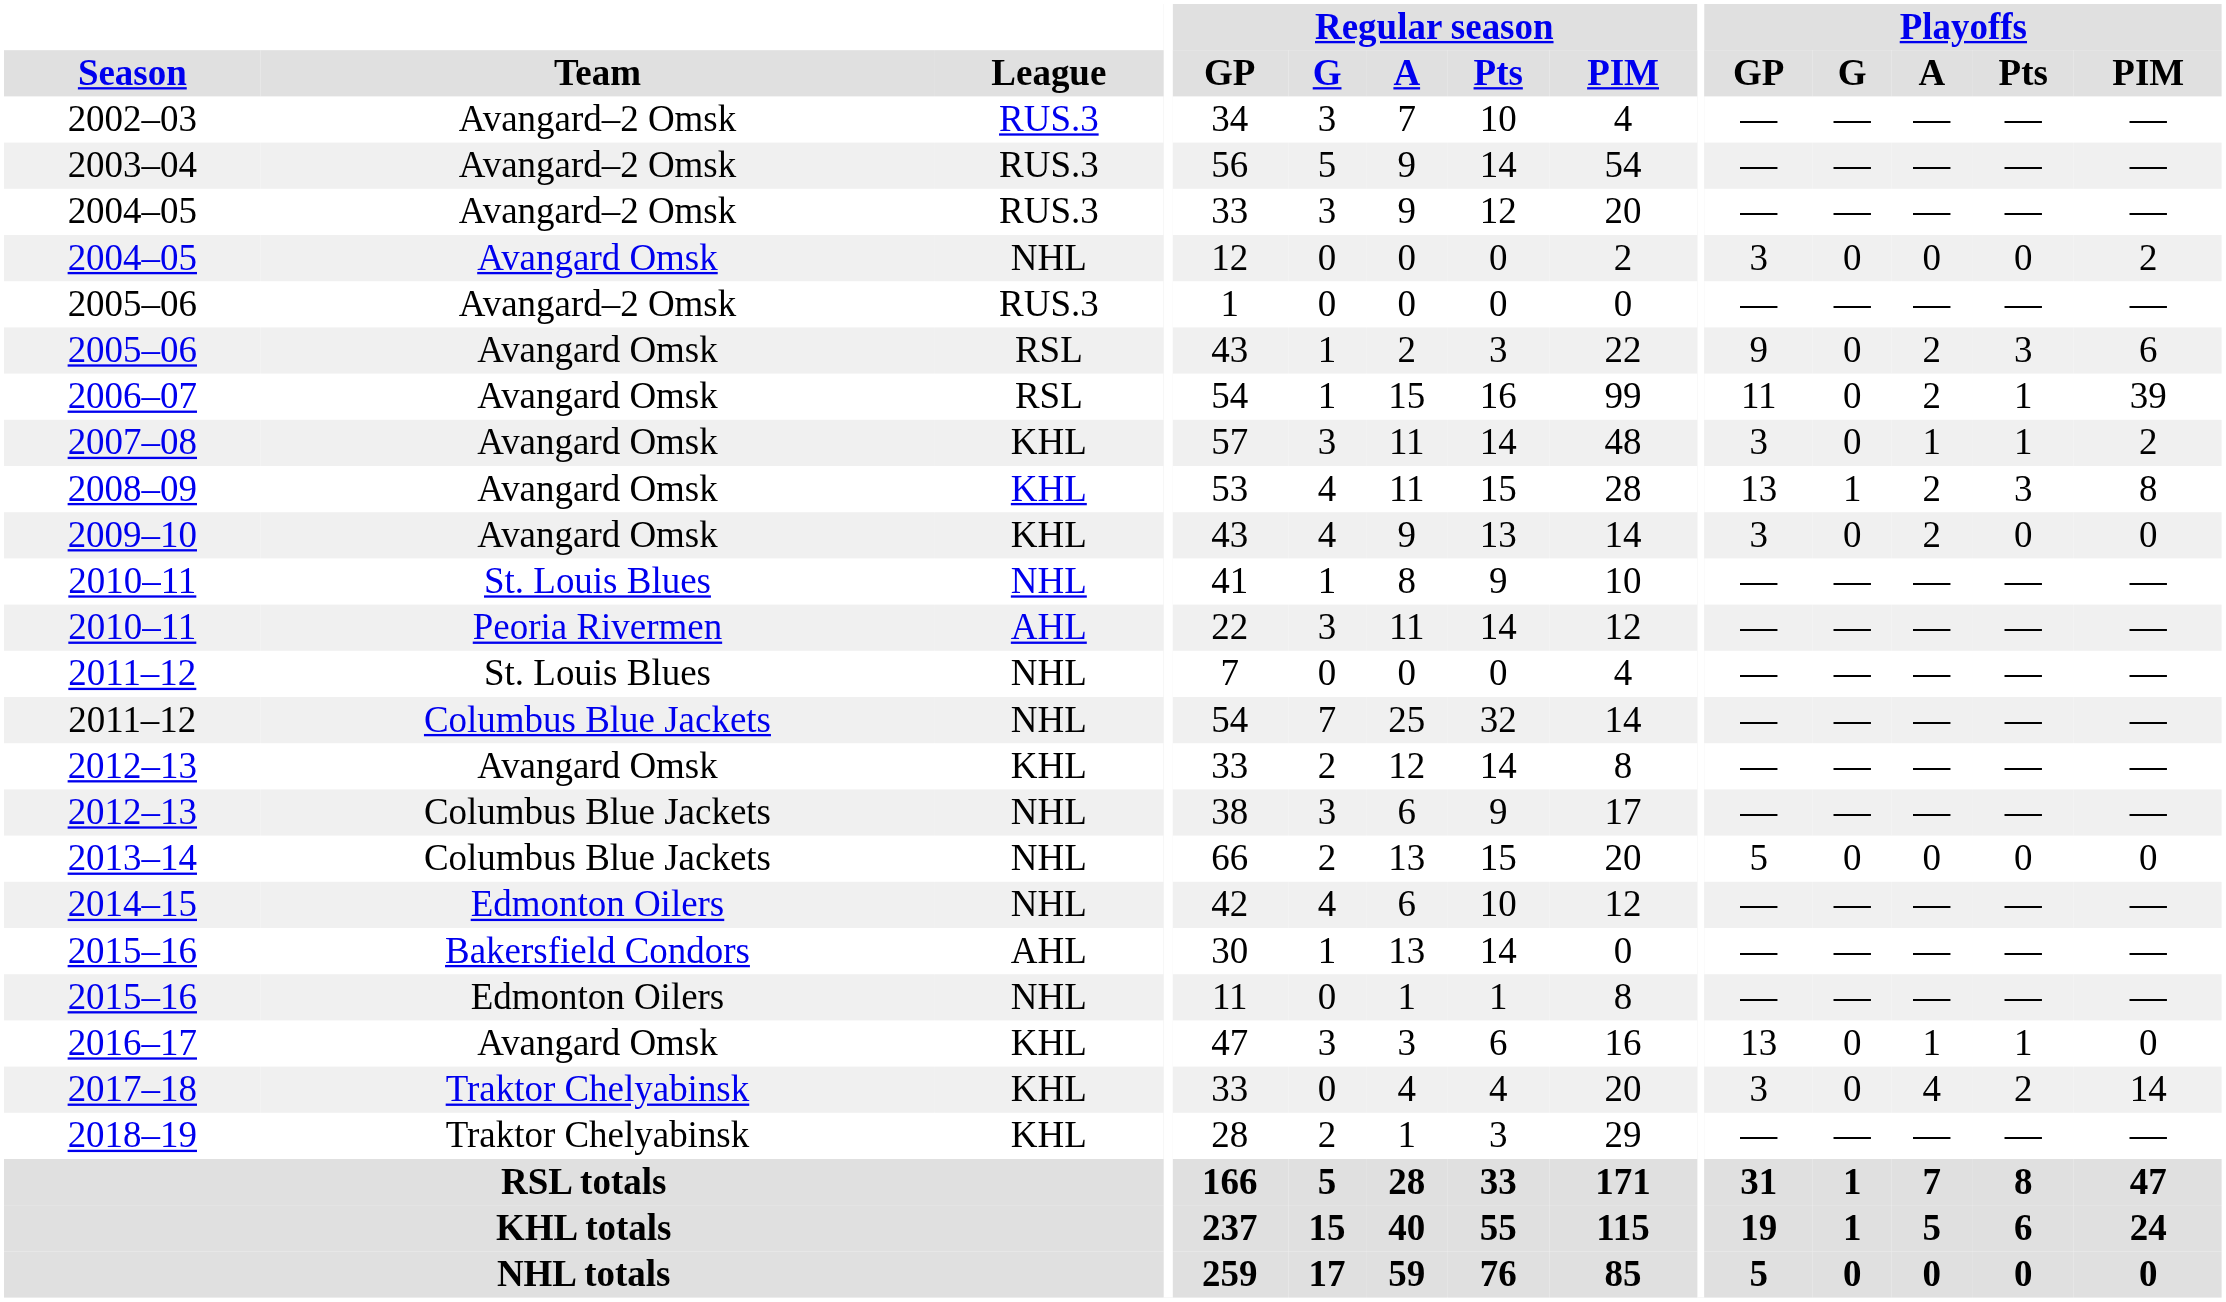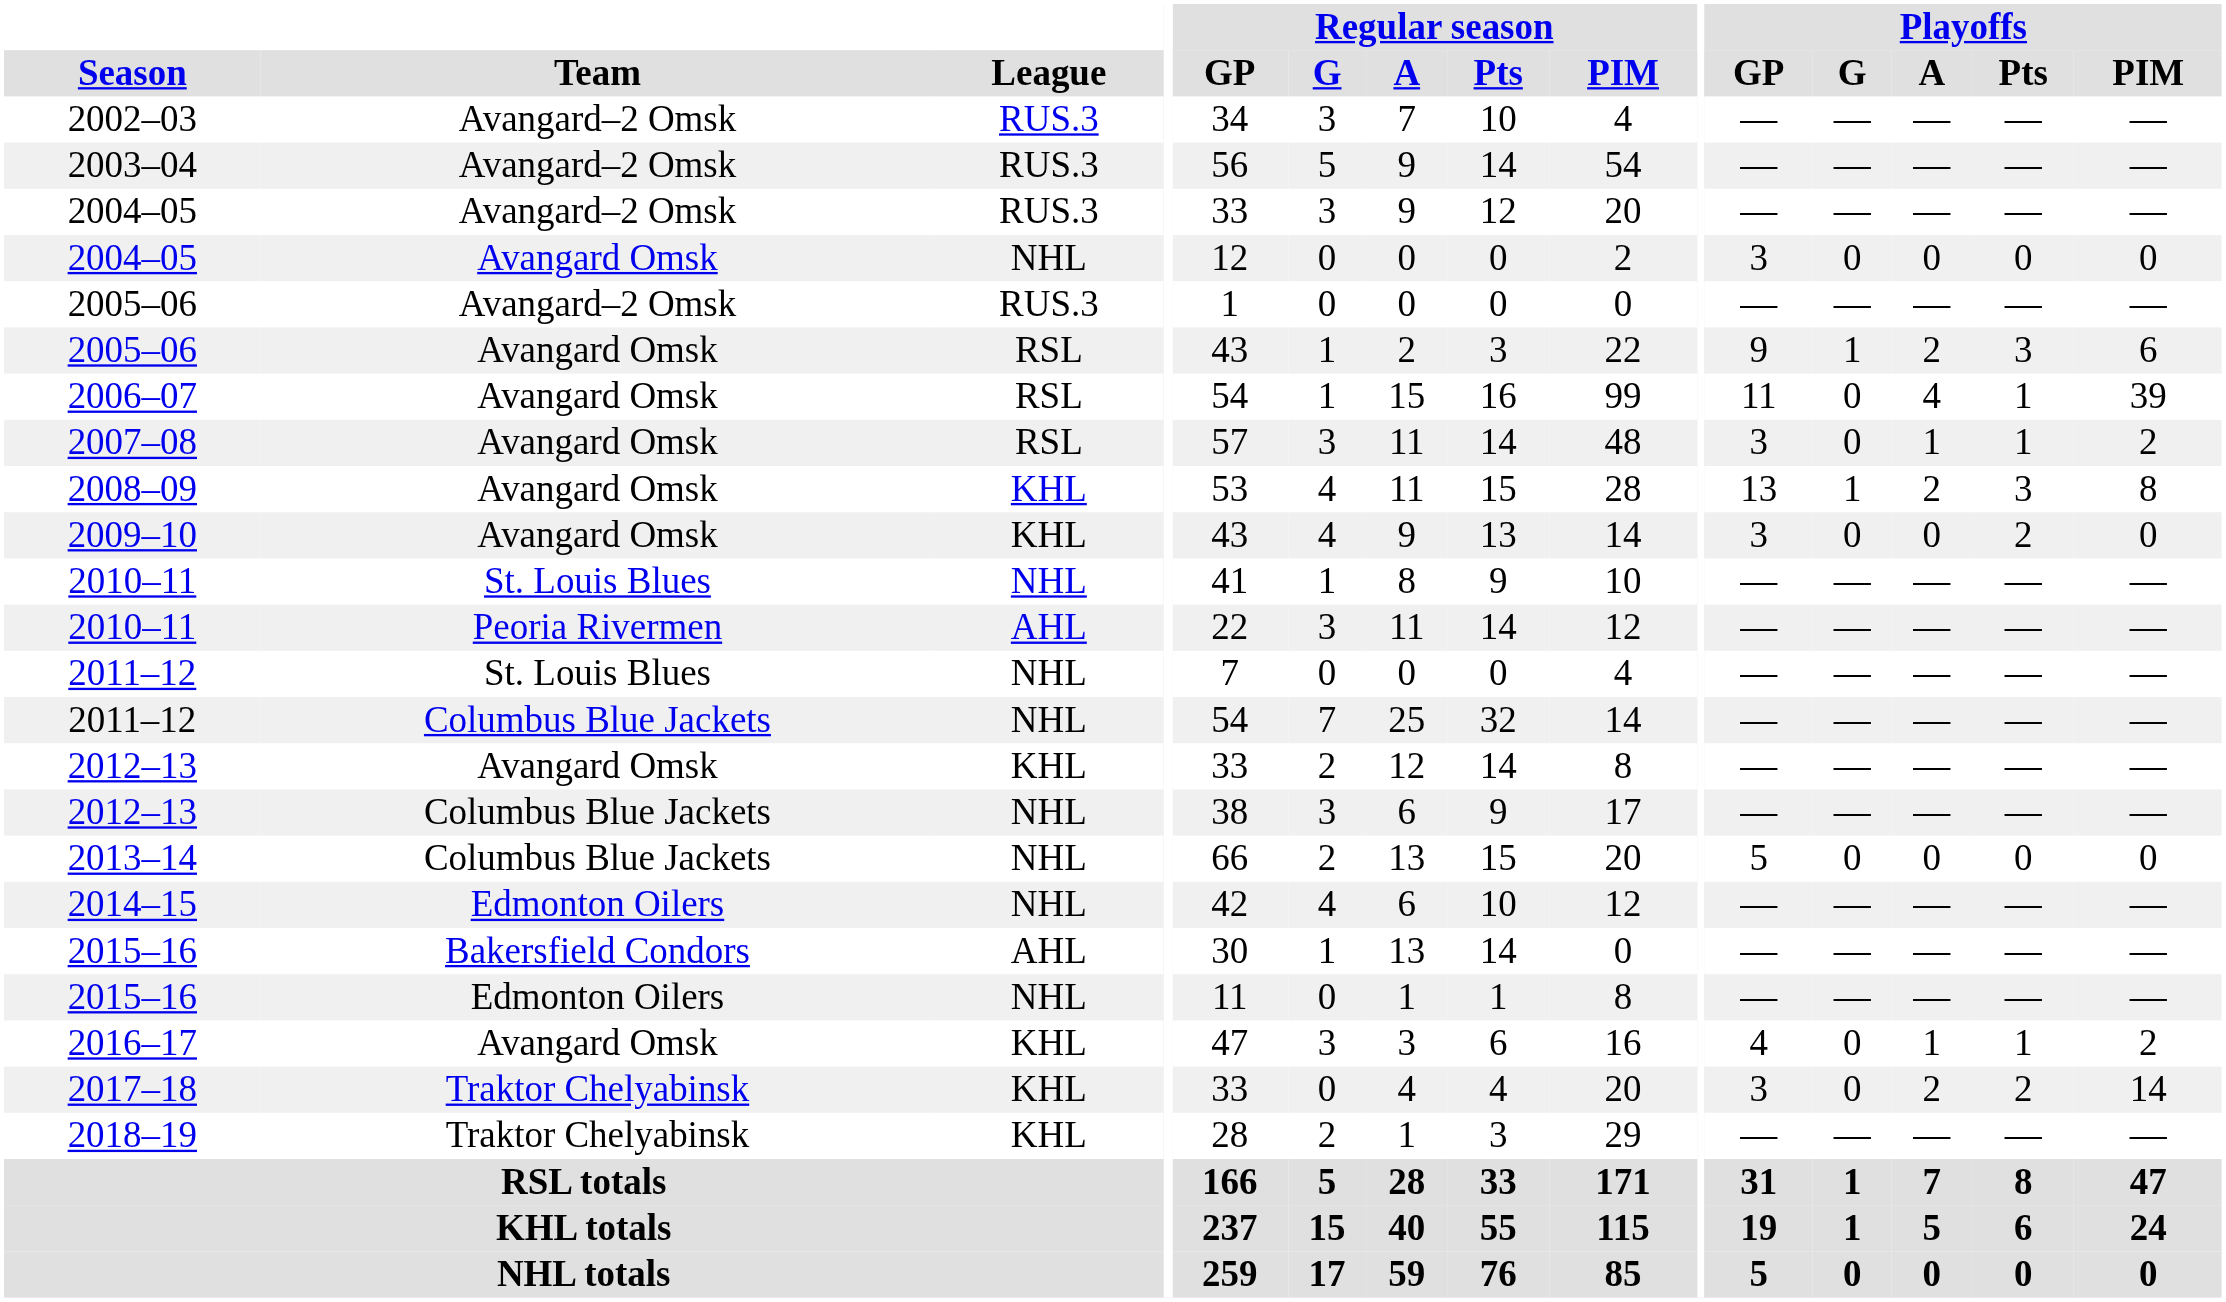2004–05 / Avangard Omsk | Playoffs / PIM: 2 -> 0
2005–06 / Avangard Omsk | Playoffs / G: 0 -> 1
2006–07 | Playoffs / A: 2 -> 4
2007–08 | League: KHL -> RSL
2009–10 | Playoffs / A: 2 -> 0
2009–10 | Playoffs / Pts: 0 -> 2
2016–17 | Playoffs / GP: 13 -> 4
2016–17 | Playoffs / PIM: 0 -> 2
2017–18 | Playoffs / A: 4 -> 2
